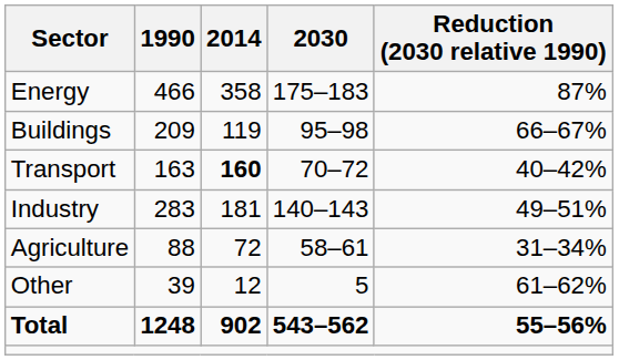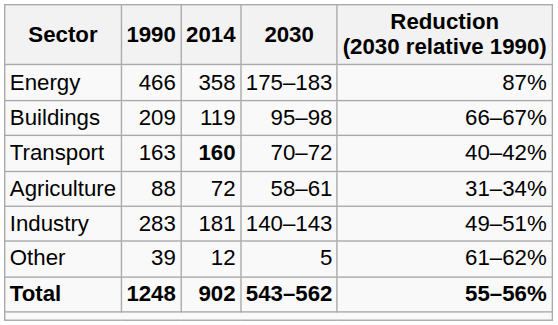rows swapped: Industry <-> Agriculture
